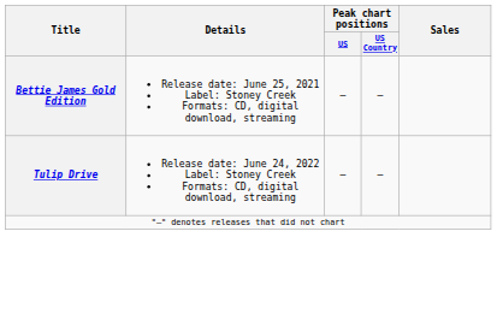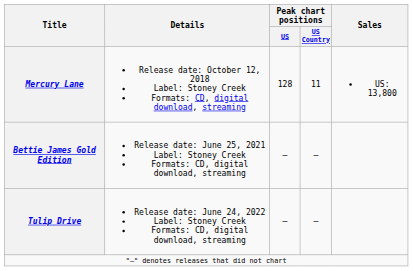+ row: Mercury Lane | Release date: October 12, 2018 Label: Stoney Creek Formats: CD, digital download, streaming | 128 | 11 | US: 13,800
